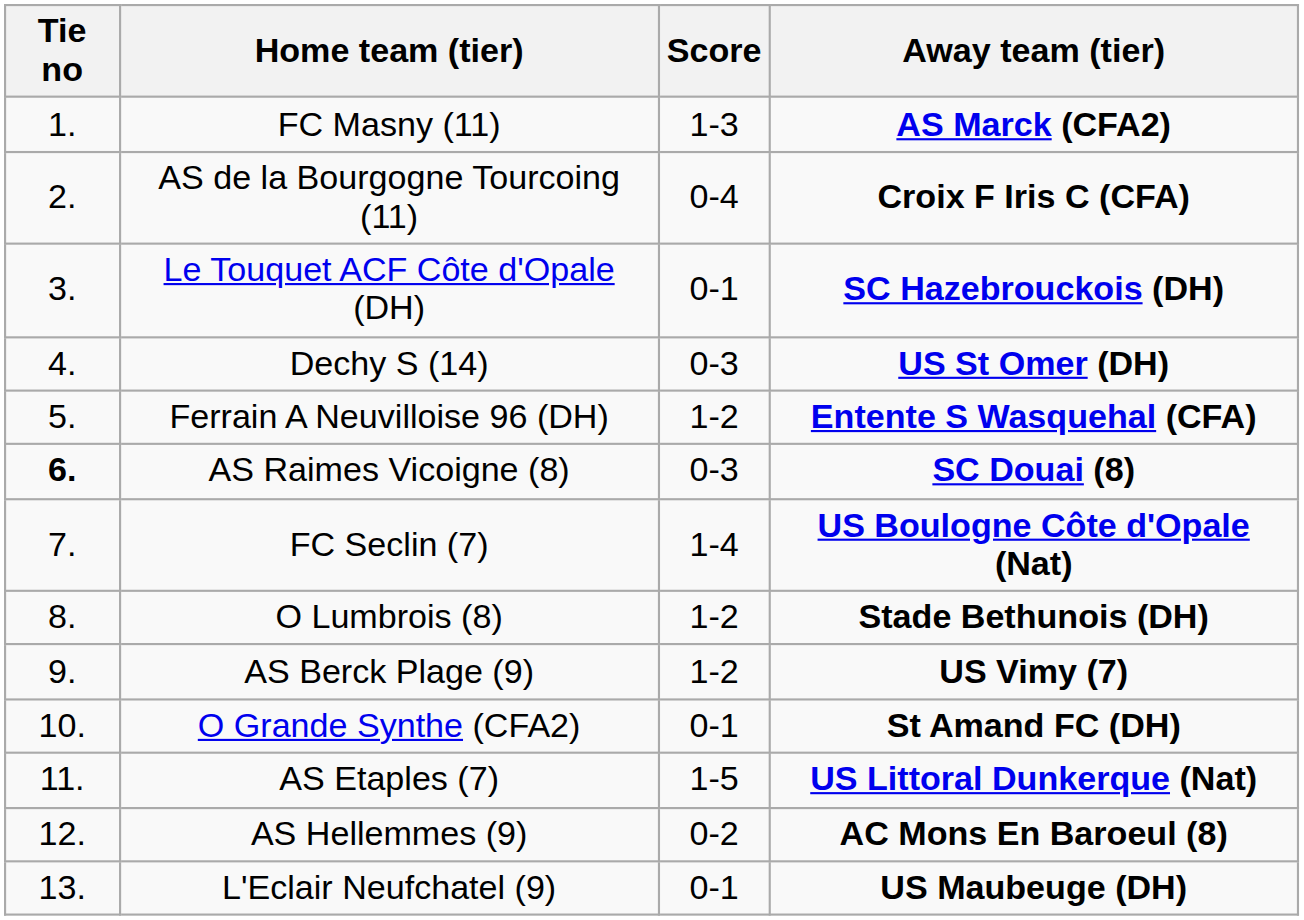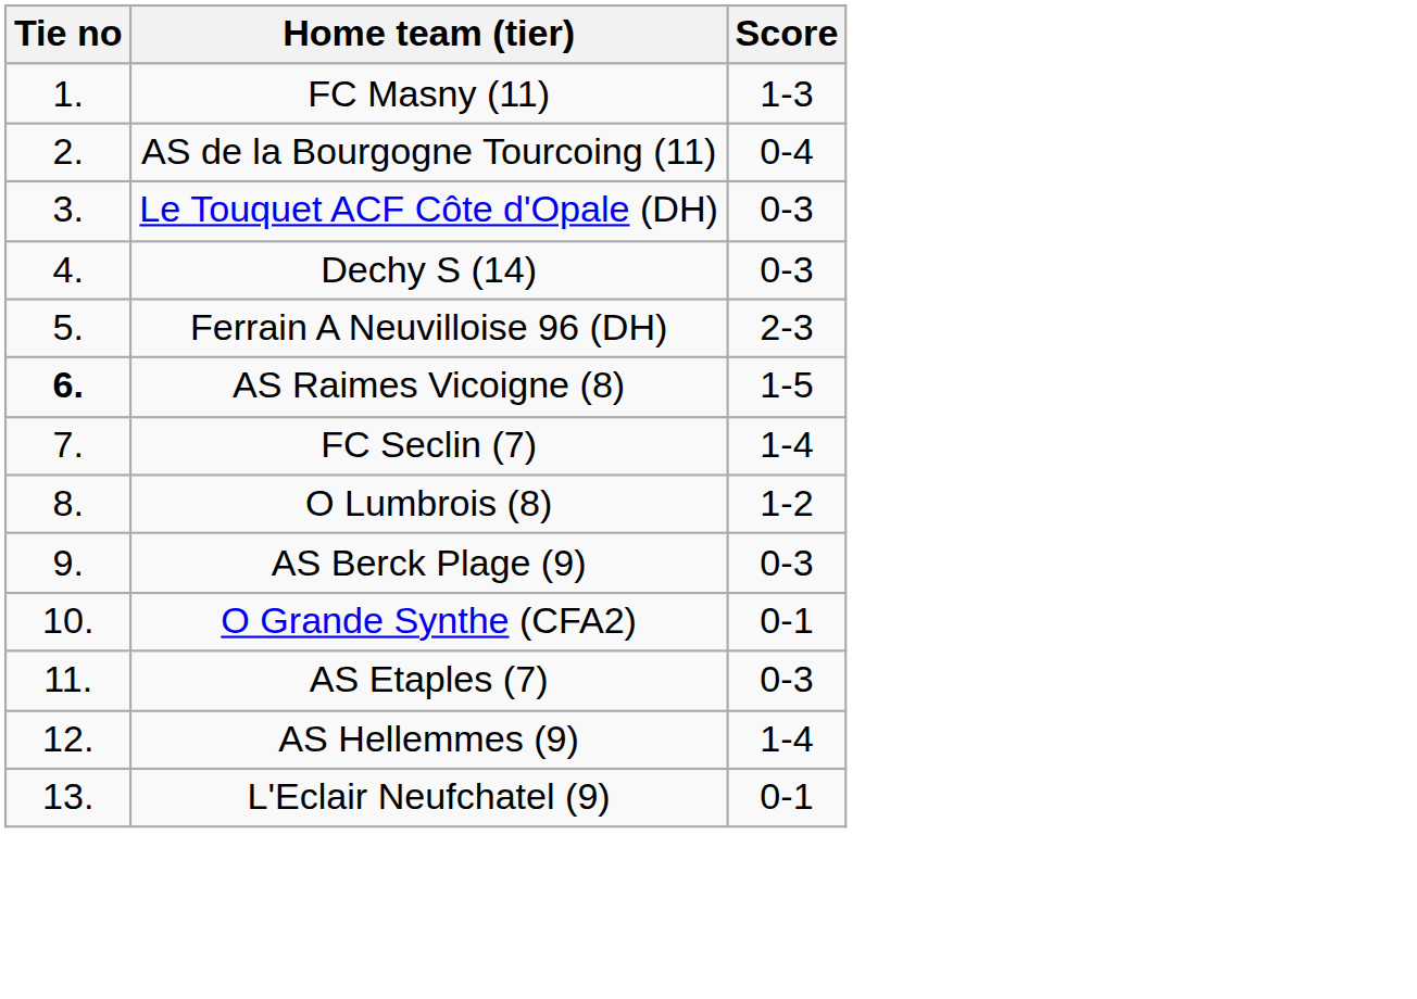- column: Away team (tier) | AS Marck (CFA2) | Croix F Iris C (CFA) | SC Hazebrouckois (DH) | US St Omer (DH) | Entente S Wasquehal (CFA) | SC Douai (8) | US Boulogne Côte d'Opale (Nat) | Stade Bethunois (DH) | US Vimy (7) | St Amand FC (DH) | US Littoral Dunkerque (Nat) | AC Mons En Baroeul (8) | US Maubeuge (DH)
Le Touquet ACF Côte d'Opale (DH) | Score: 0-1 -> 0-3
Ferrain A Neuvilloise 96 (DH) | Score: 1-2 -> 2-3
AS Raimes Vicoigne (8) | Score: 0-3 -> 1-5
AS Berck Plage (9) | Score: 1-2 -> 0-3
AS Etaples (7) | Score: 1-5 -> 0-3
AS Hellemmes (9) | Score: 0-2 -> 1-4
